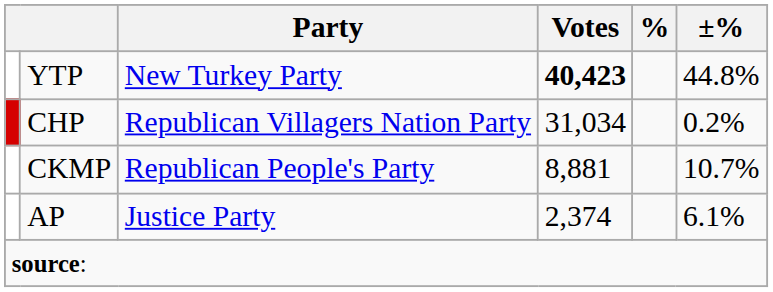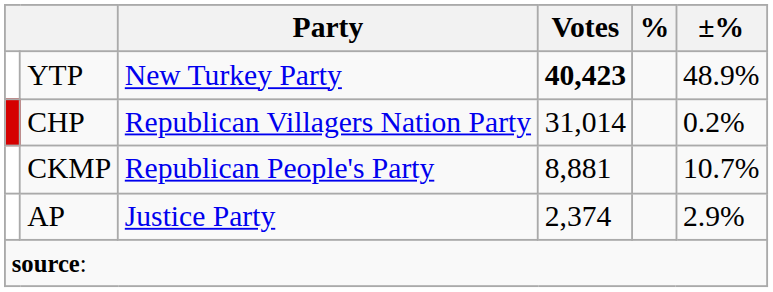YTP | ±%: 44.8% -> 48.9%
CHP | Votes: 31,034 -> 31,014
AP | ±%: 6.1% -> 2.9%
